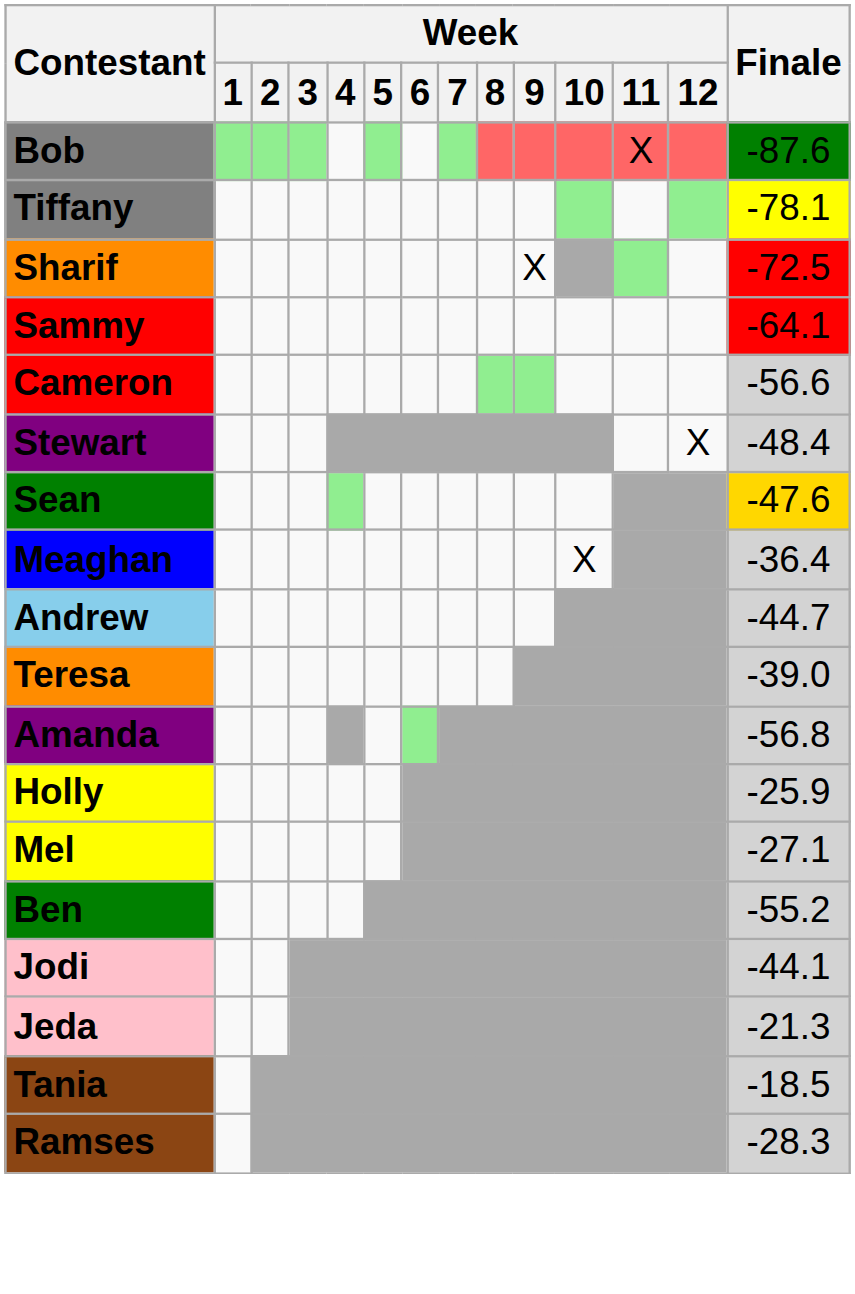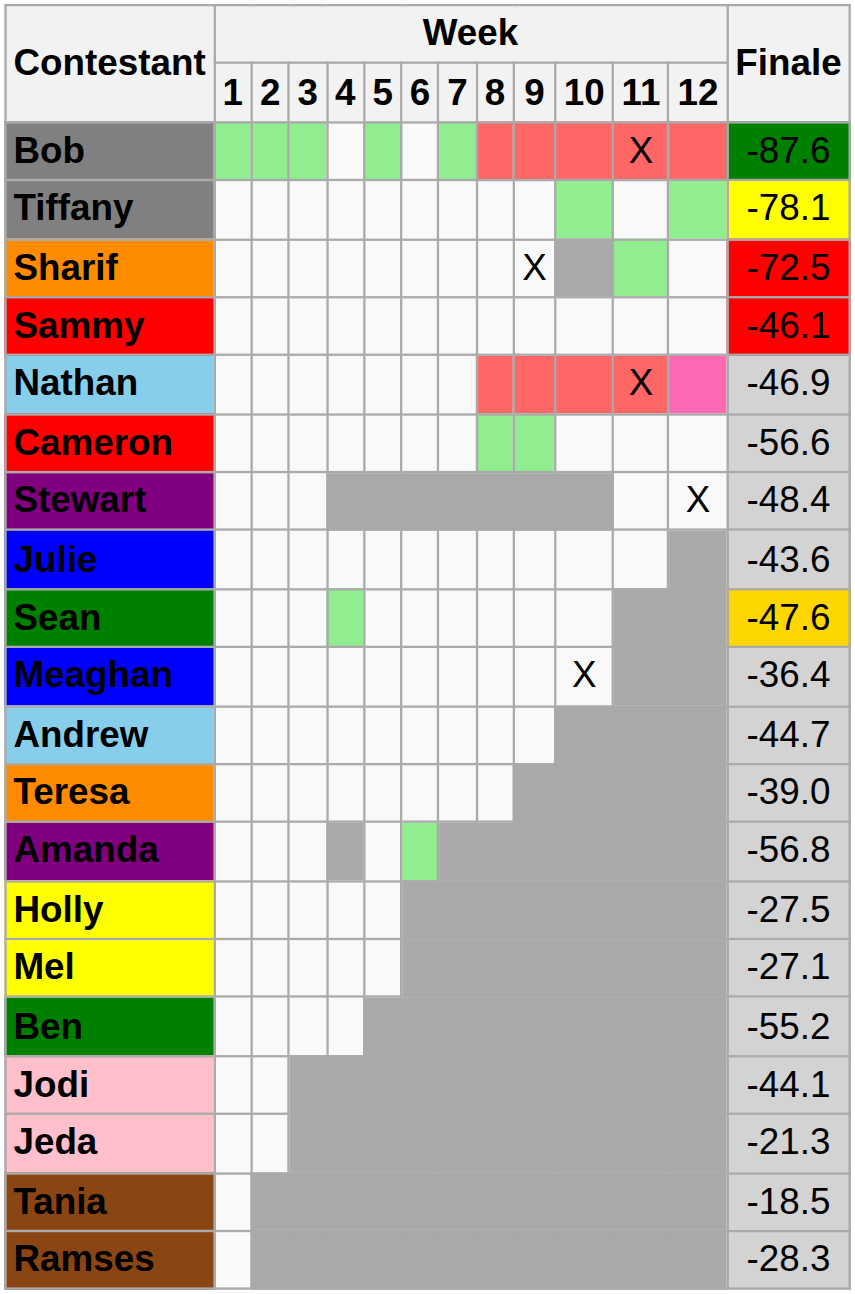Sammy | Finale: -64.1 -> -46.1
+ row: Nathan | X | -46.9
+ row: Julie | -43.6
Holly | Finale: -25.9 -> -27.5
